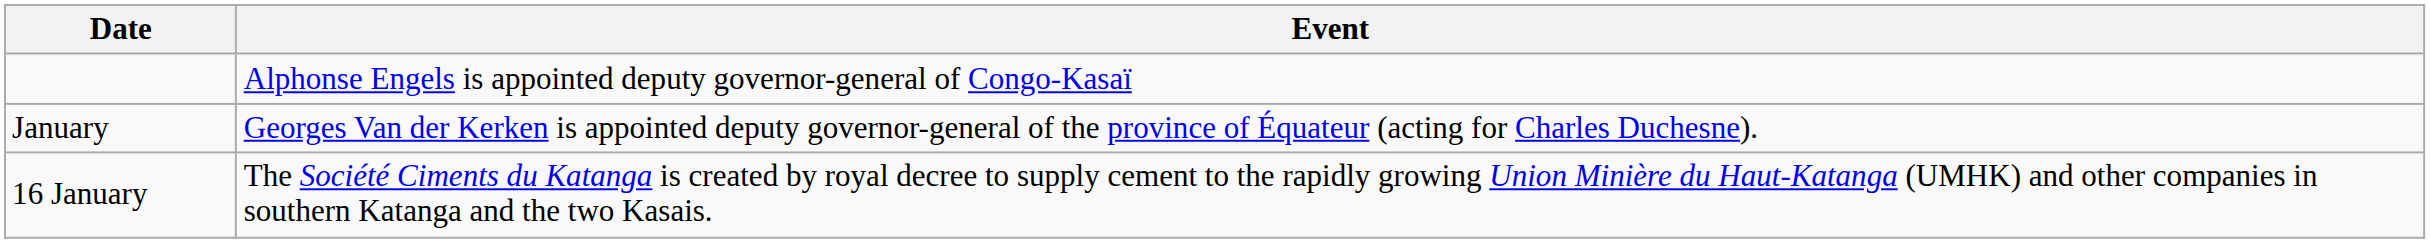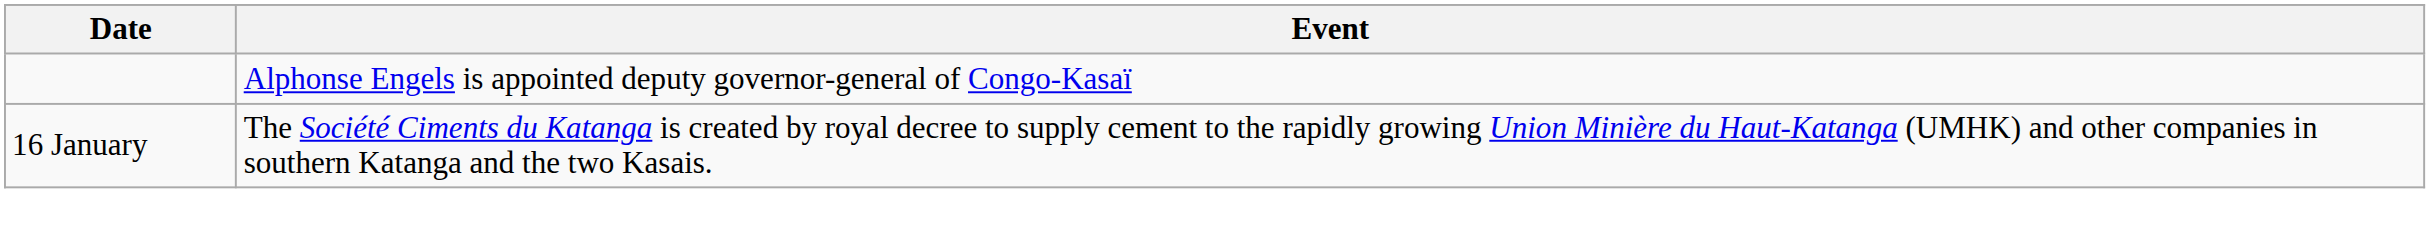- row: January | Georges Van der Kerken is appointed deputy governor-general of the province of Équateur (acting for Charles Duchesne).
